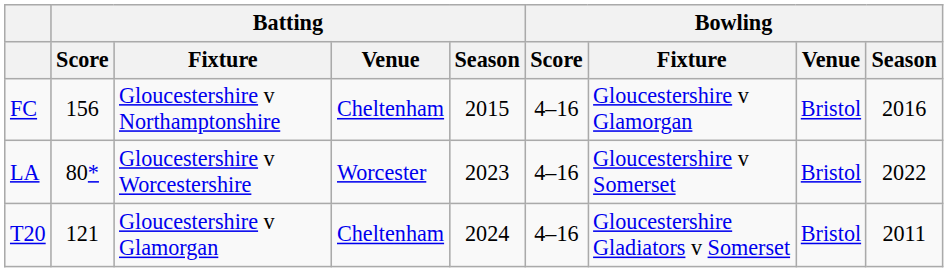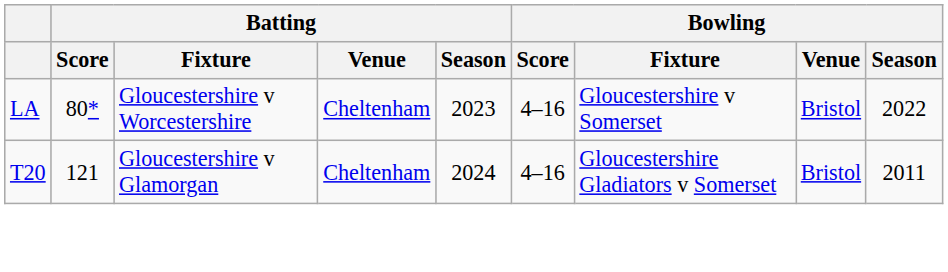- row: FC | 156 | Gloucestershire v Northamptonshire | Cheltenham | 2015 | 4–16 | Gloucestershire v Glamorgan | Bristol | 2016
LA | Batting / Venue: Worcester -> Cheltenham
